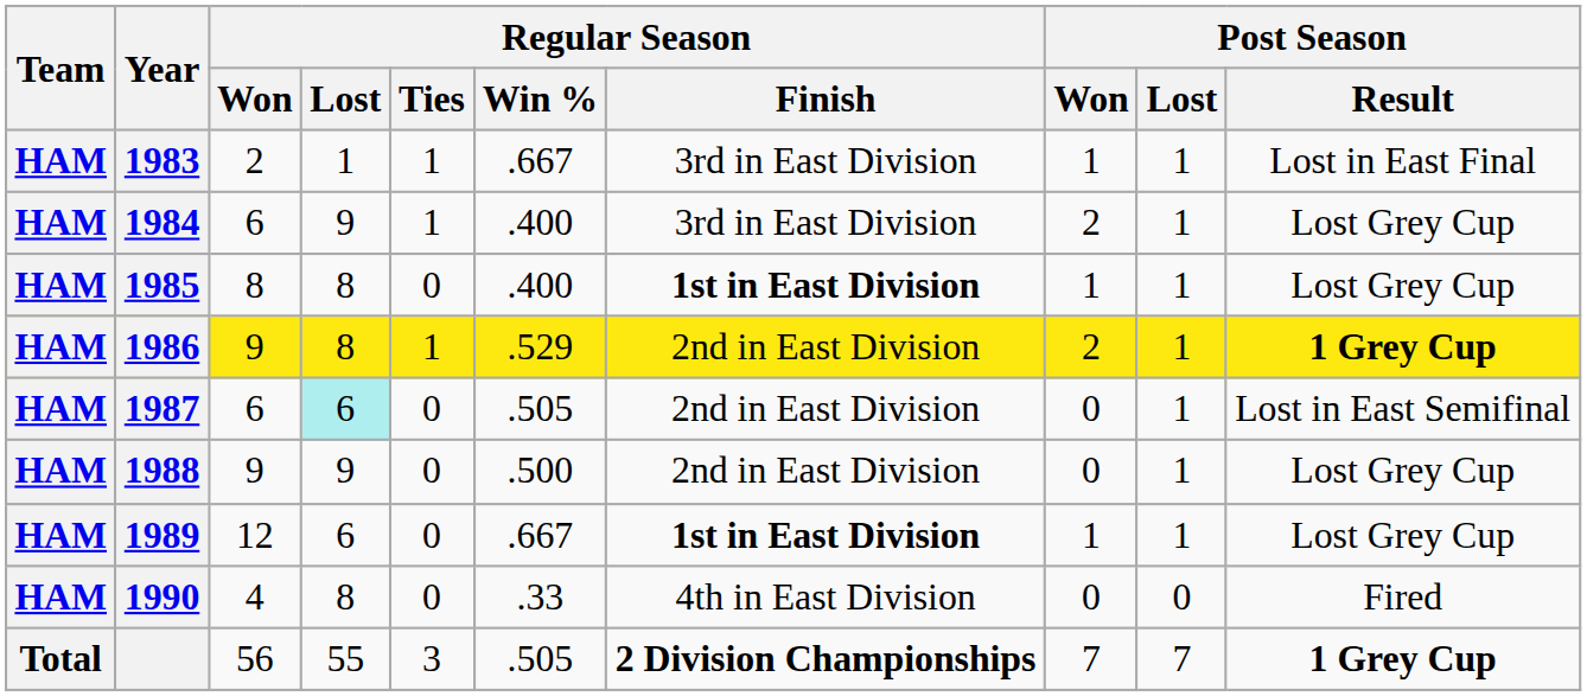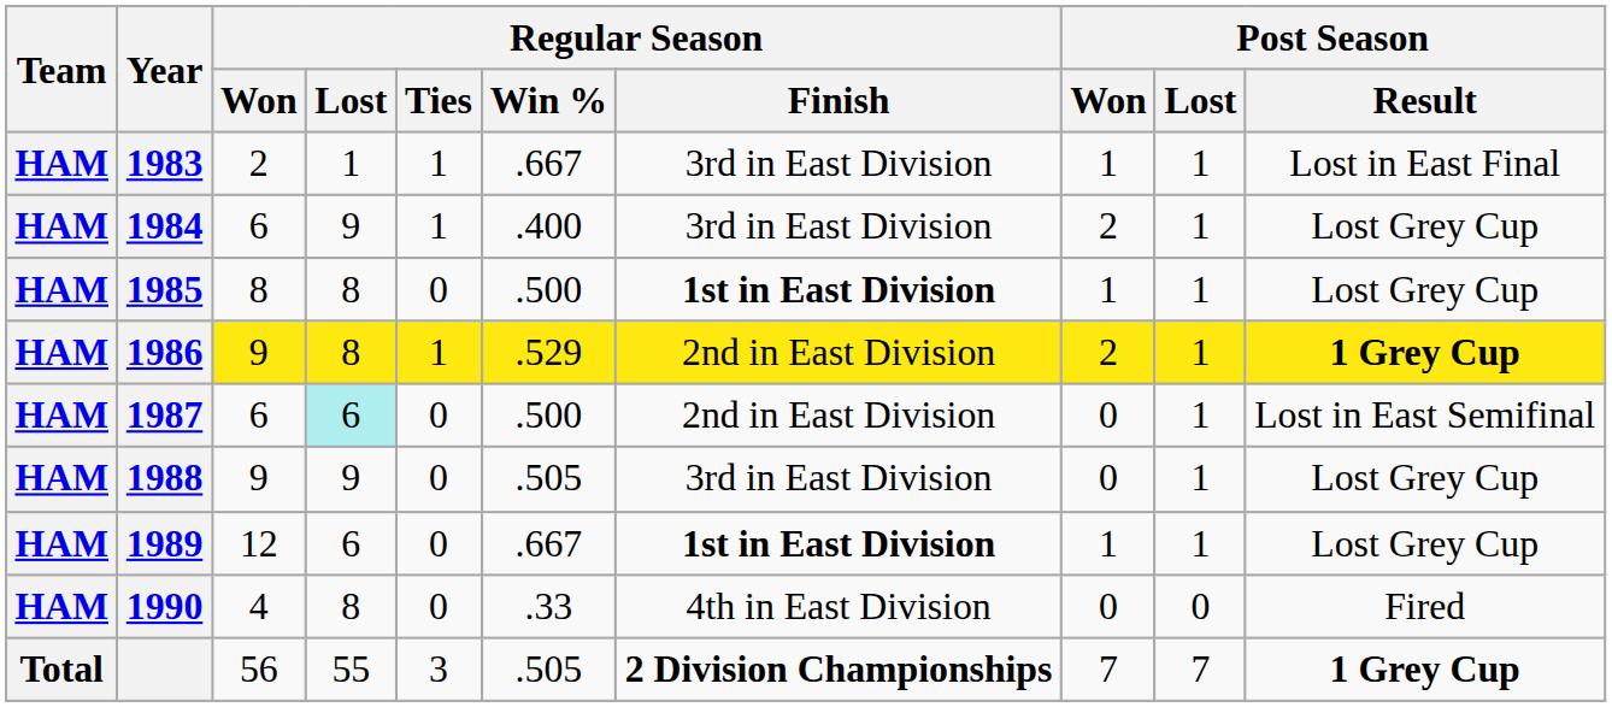1985 | Regular Season / Win %: .400 -> .500
1987 | Regular Season / Win %: .505 -> .500
1988 | Regular Season / Win %: .500 -> .505
1988 | Regular Season / Finish: 2nd in East Division -> 3rd in East Division
